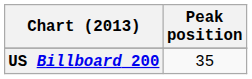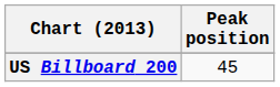US Billboard 200 | Peak position: 35 -> 45
